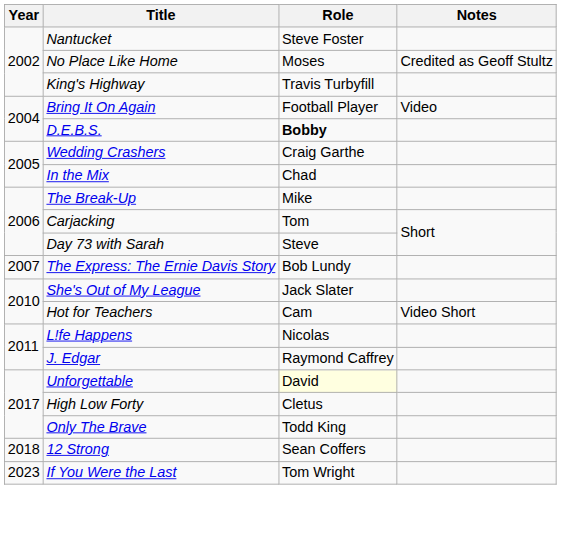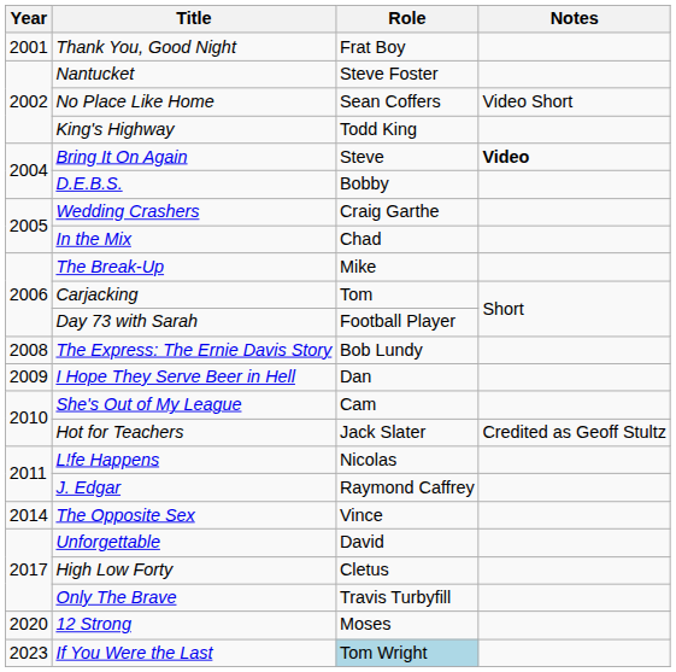+ row: 2001 | Thank You, Good Night | Frat Boy
No Place Like Home | Role: Moses -> Sean Coffers
No Place Like Home | Notes: Credited as Geoff Stultz -> Video Short
King's Highway | Role: Travis Turbyfill -> Todd King
Bring It On Again | Role: Football Player -> Steve
Bring It On Again | Notes: normal -> bold
D.E.B.S. | Role: bold -> normal
Day 73 with Sarah | Role: Steve -> Football Player
The Express: The Ernie Davis Story | Year: 2007 -> 2008
+ row: 2009 | I Hope They Serve Beer in Hell | Dan
She's Out of My League | Role: Jack Slater -> Cam
Hot for Teachers | Role: Cam -> Jack Slater
Hot for Teachers | Notes: Video Short -> Credited as Geoff Stultz
+ row: 2014 | The Opposite Sex | Vince
Unforgettable | Role: lightyellow background -> no background
Only The Brave | Role: Todd King -> Travis Turbyfill
12 Strong | Year: 2018 -> 2020
12 Strong | Role: Sean Coffers -> Moses
If You Were the Last | Role: no background -> lightblue background
